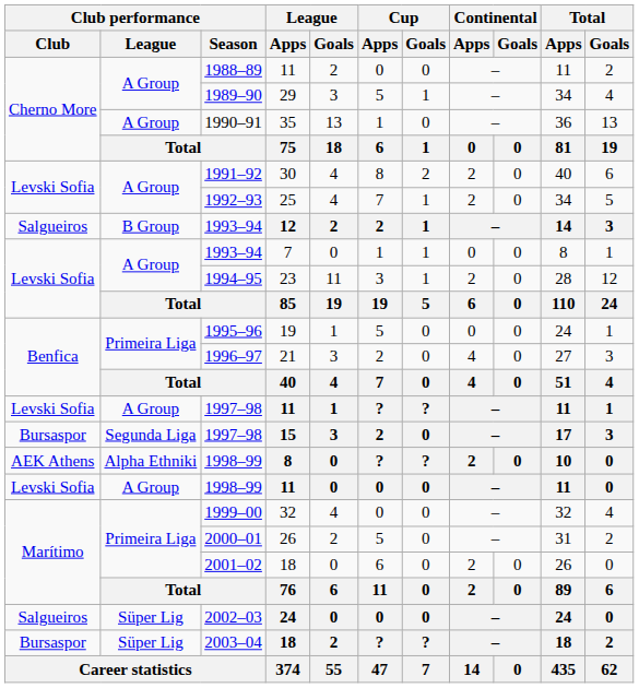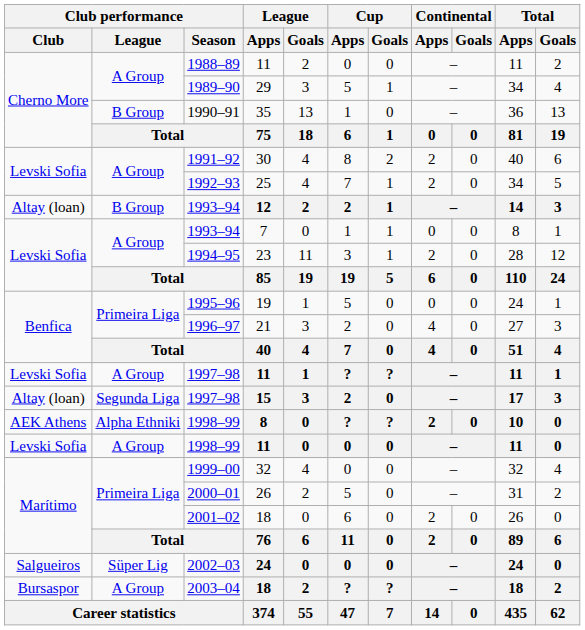1990–91 | Club performance / League: A Group -> B Group
1993–94 / 12 | Club performance / Club: Salgueiros -> Altay (loan)
1997–98 / 15 | Club performance / Club: Bursaspor -> Altay (loan)
2003–04 | Club performance / League: Süper Lig -> A Group
